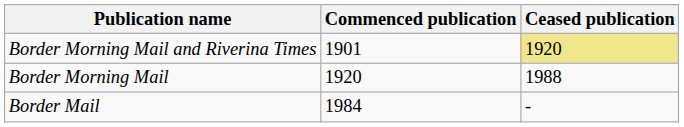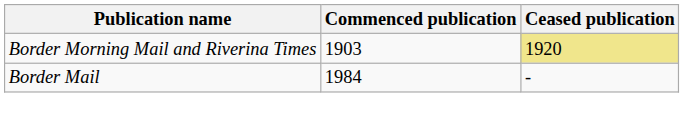Border Morning Mail and Riverina Times | Commenced publication: 1901 -> 1903
- row: Border Morning Mail | 1920 | 1988
